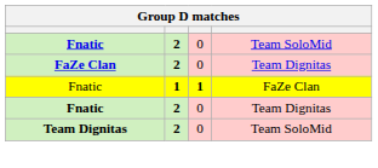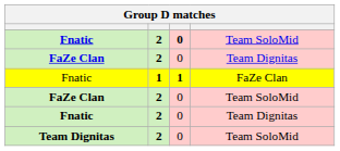Fnatic / Team SoloMid | column 3: normal -> bold
+ row: FaZe Clan | 2 | 0 | Team SoloMid
